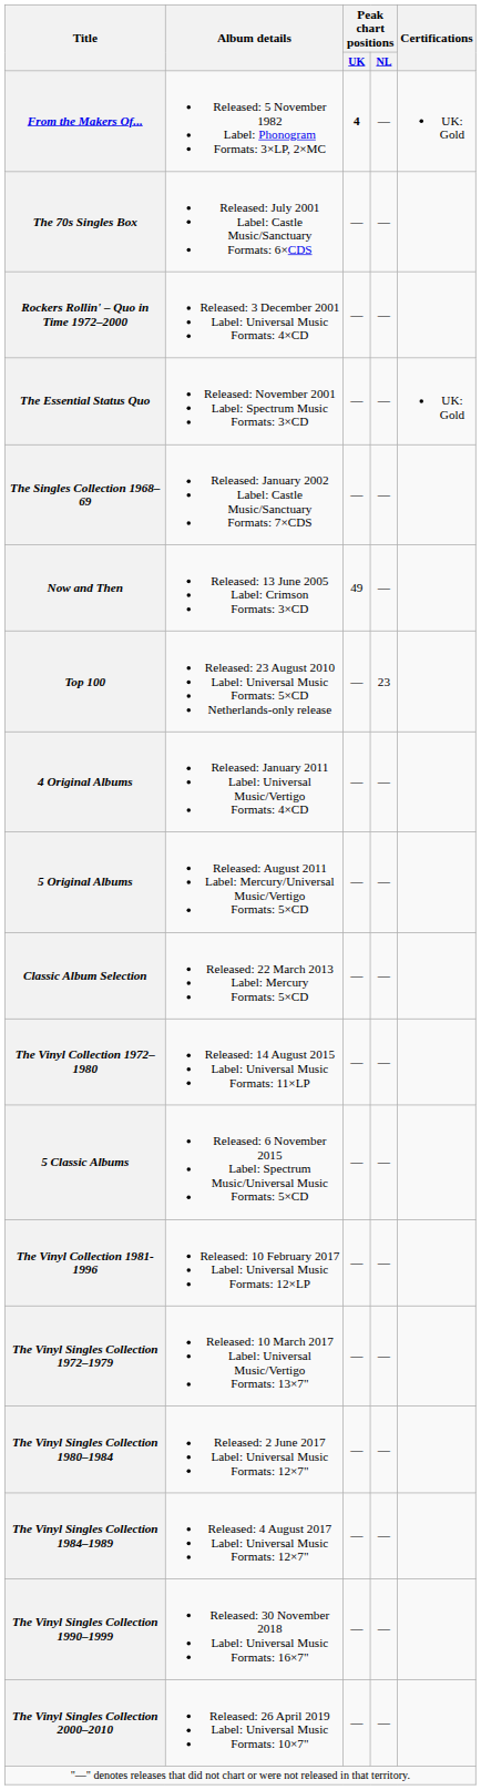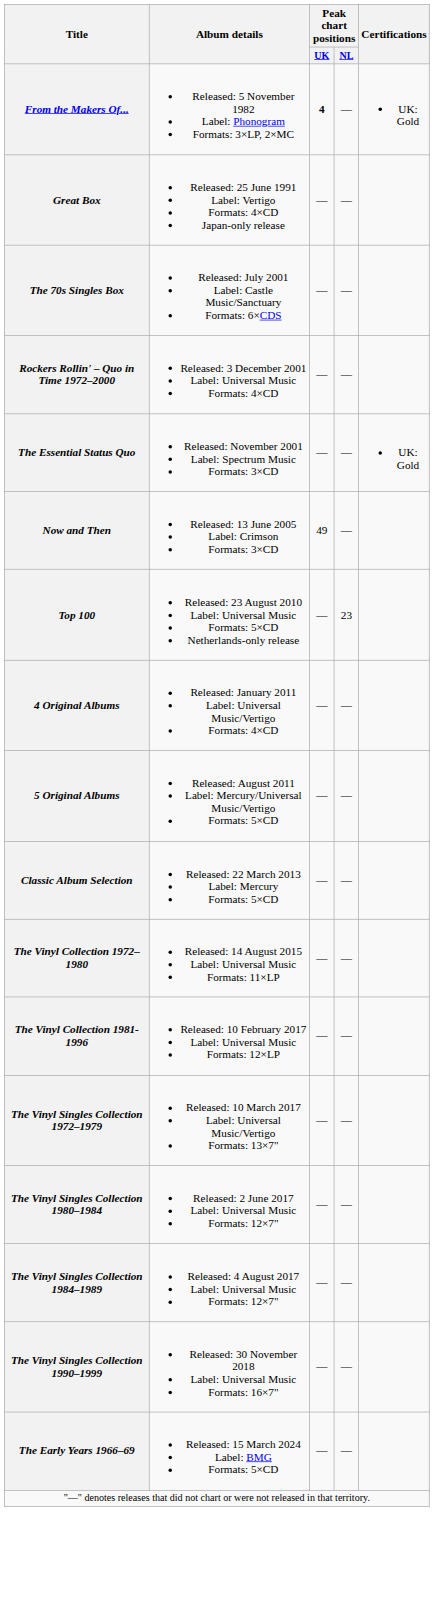+ row: Great Box | Released: 25 June 1991 Label: Vertigo Formats: 4×CD Japan-only release | — | —
- row: The Singles Collection 1968–69 | Released: January 2002 Label: Castle Music/Sanctuary Formats: 7×CDS | — | —
- row: 5 Classic Albums | Released: 6 November 2015 Label: Spectrum Music/Universal Music Formats: 5×CD | — | —
- row: The Vinyl Singles Collection 2000–2010 | Released: 26 April 2019 Label: Universal Music Formats: 10×7" | — | —
+ row: The Early Years 1966–69 | Released: 15 March 2024 Label: BMG Formats: 5×CD | — | —
